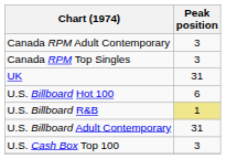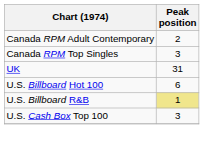Canada RPM Adult Contemporary | Peak position: 3 -> 2
- row: U.S. Billboard Adult Contemporary | 31
